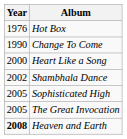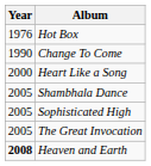Shambhala Dance | Year: 2002 -> 2005
